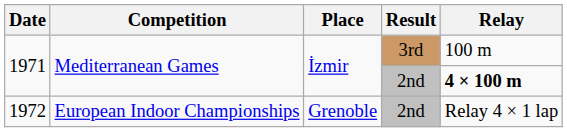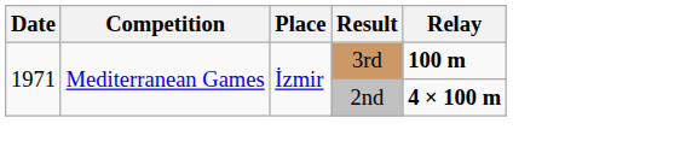1971 / 3rd | Relay: normal -> bold
- row: 1972 | European Indoor Championships | Grenoble | 2nd | Relay 4 × 1 lap
